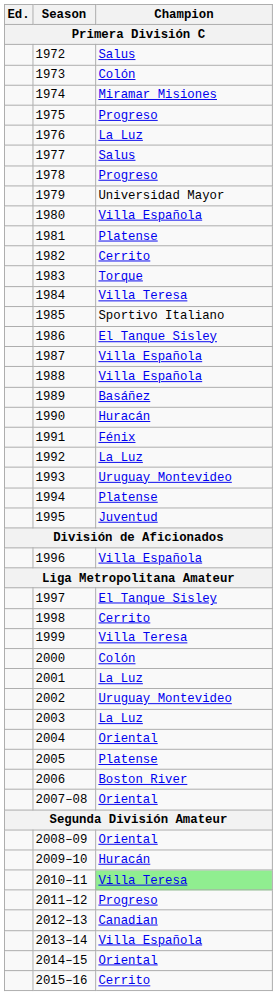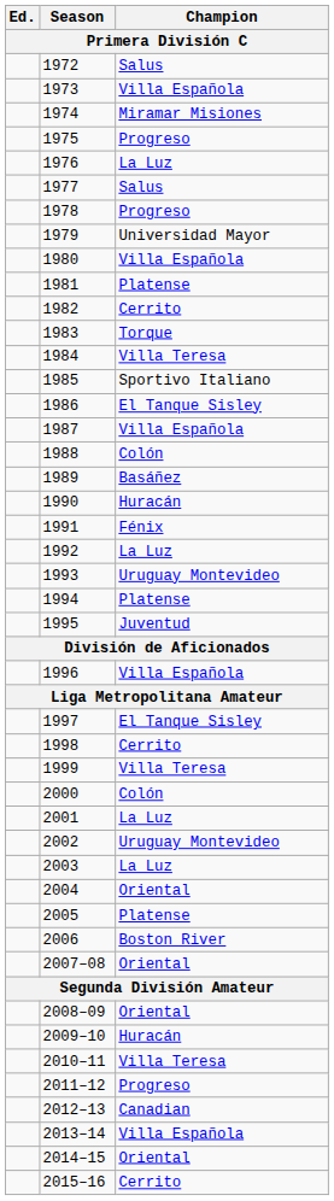1973 | Champion: Colón -> Villa Española
1988 | Champion: Villa Española -> Colón
2010–11 | Champion: lightgreen background -> no background
